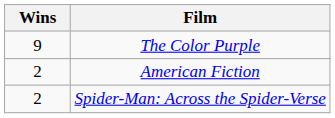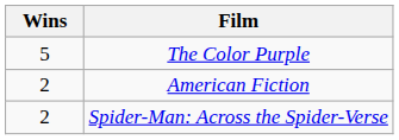The Color Purple | Wins: 9 -> 5
